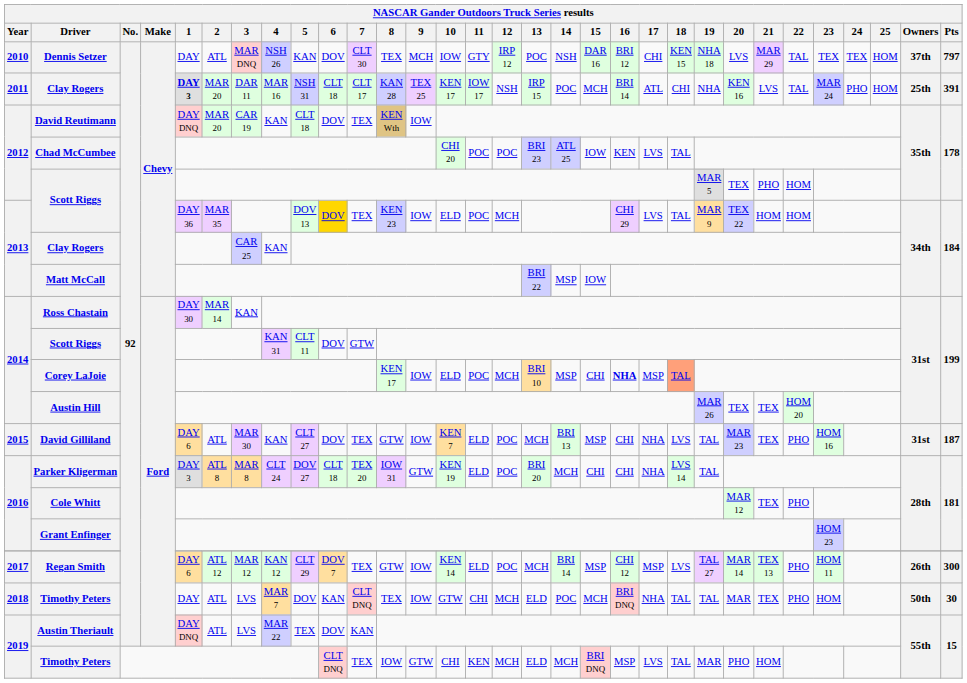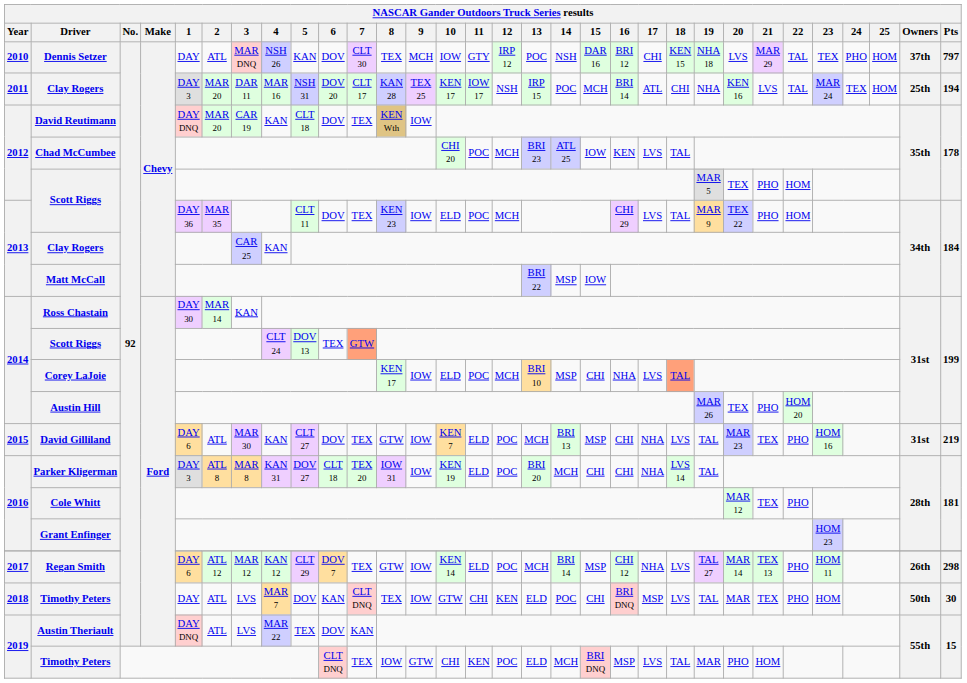Dennis Setzer | 24: TEX -> PHO
2011 / Clay Rogers | 1: bold -> normal
2011 / Clay Rogers | 6: CLT 18 -> DOV 20
2011 / Clay Rogers | 24: PHO -> TEX
2011 / Clay Rogers | Pts: 391 -> 194
Chad McCumbee | 12: POC -> MCH
2013 / Scott Riggs | 5: DOV 13 -> CLT 11
2013 / Scott Riggs | 6: gold background -> no background
2013 / Scott Riggs | 21: HOM -> PHO
2014 / Scott Riggs | 4: KAN 31 -> CLT 24
2014 / Scott Riggs | 5: CLT 11 -> DOV 13
2014 / Scott Riggs | 6: DOV -> TEX
2014 / Scott Riggs | 7: no background -> lightsalmon background
Corey LaJoie | 16: bold -> normal
Corey LaJoie | 17: MSP -> LVS
Austin Hill | 21: TEX -> PHO
David Gilliland | Pts: 187 -> 219
Parker Kligerman | 4: CLT 24 -> KAN 31
Parker Kligerman | 9: GTW -> IOW
Regan Smith | 17: MSP -> NHA
Regan Smith | Pts: 300 -> 298
2018 / Timothy Peters | 12: MCH -> KEN
2018 / Timothy Peters | 15: MCH -> CHI
2018 / Timothy Peters | 17: NHA -> MSP
2018 / Timothy Peters | 18: TAL -> LVS
2019 / Timothy Peters | 12: MCH -> POC
